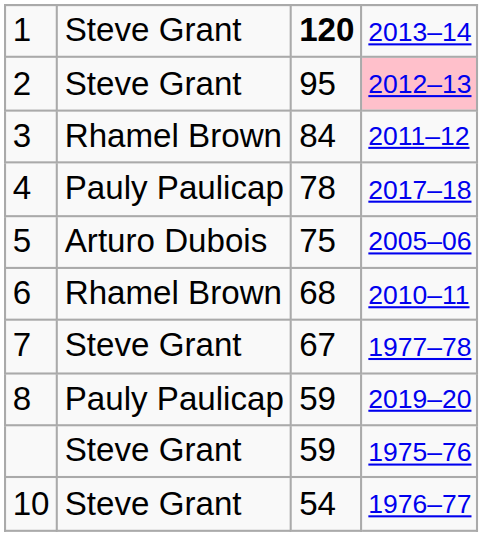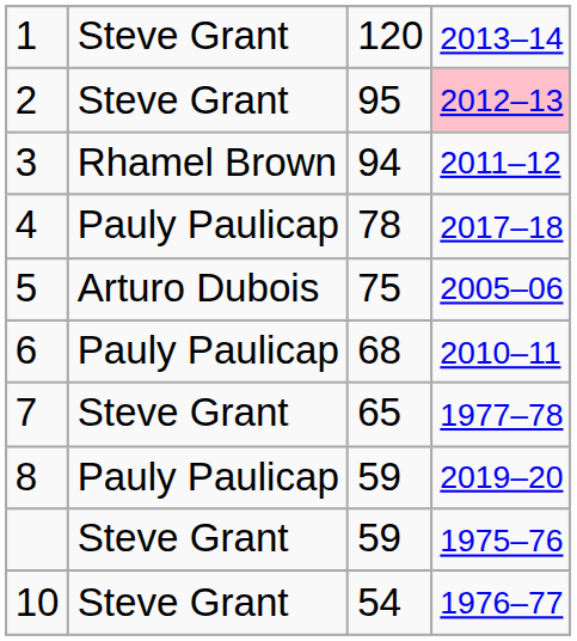1 | column 3: bold -> normal
3 | column 3: 84 -> 94
6 | column 2: Rhamel Brown -> Pauly Paulicap
7 | column 3: 67 -> 65
